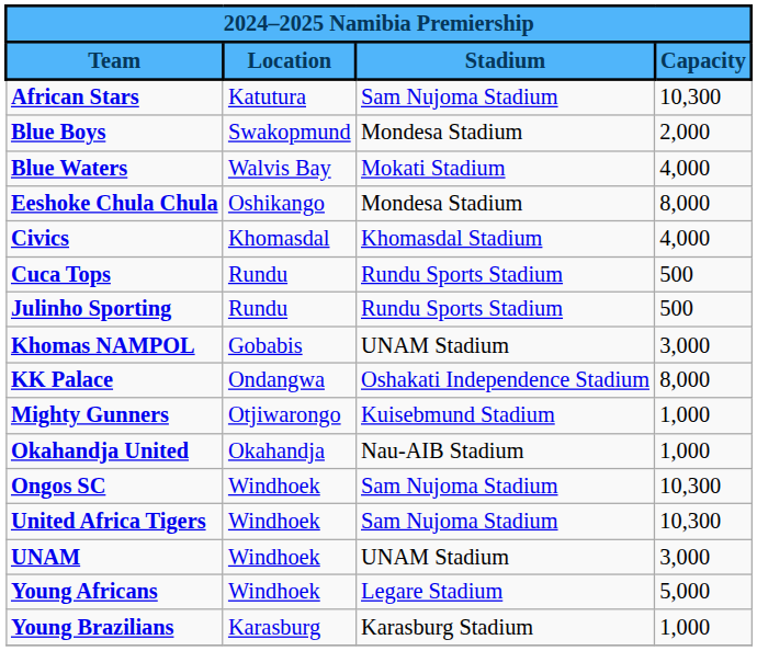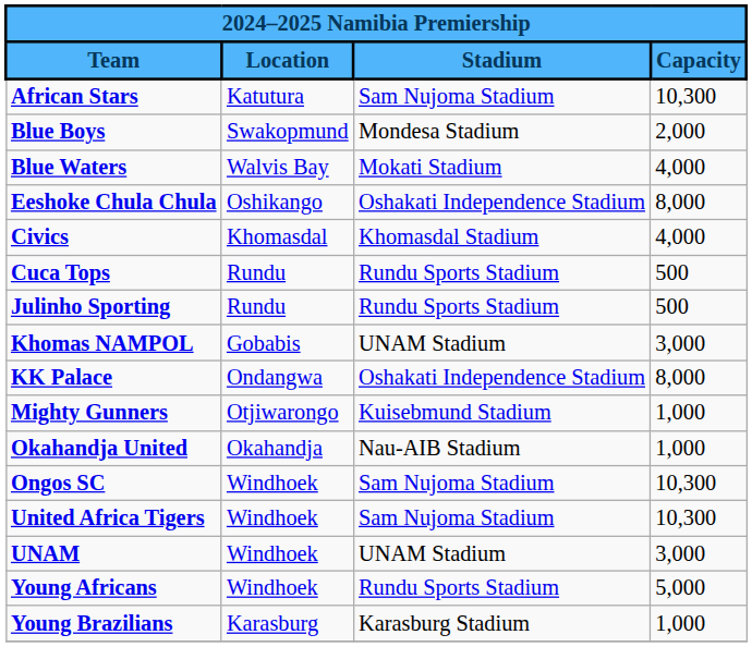Eeshoke Chula Chula | Stadium: Mondesa Stadium -> Oshakati Independence Stadium
Young Africans | Stadium: Legare Stadium -> Rundu Sports Stadium
